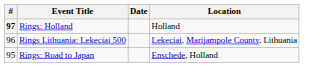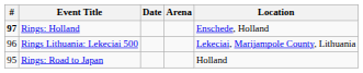+ column: Arena
Rings: Holland | Location: Holland -> Enschede, Holland
Rings: Road to Japan | Location: Enschede, Holland -> Holland
